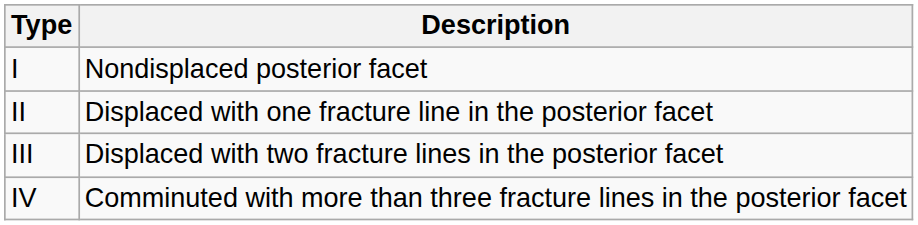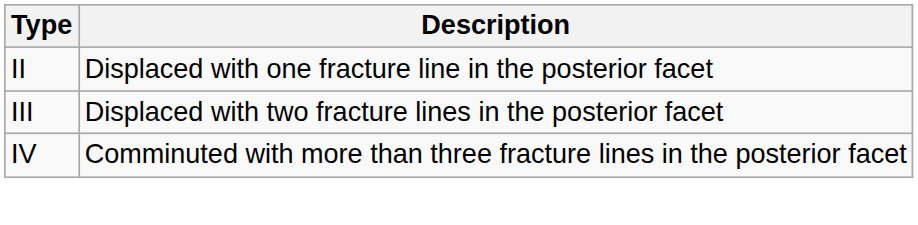- row: I | Nondisplaced posterior facet
